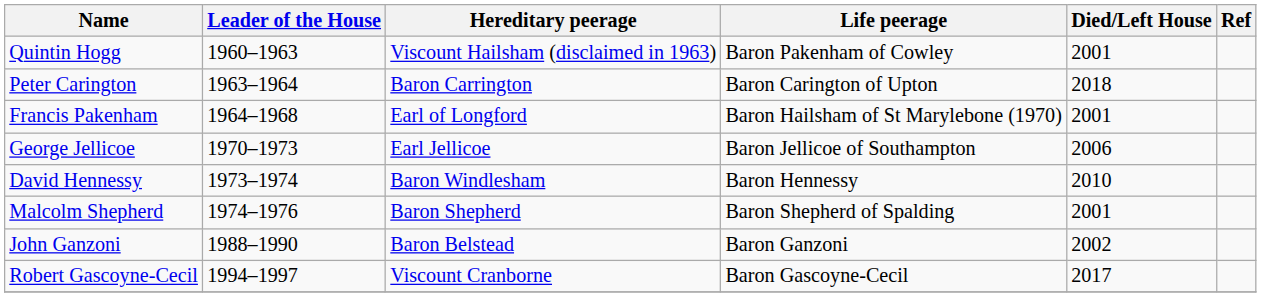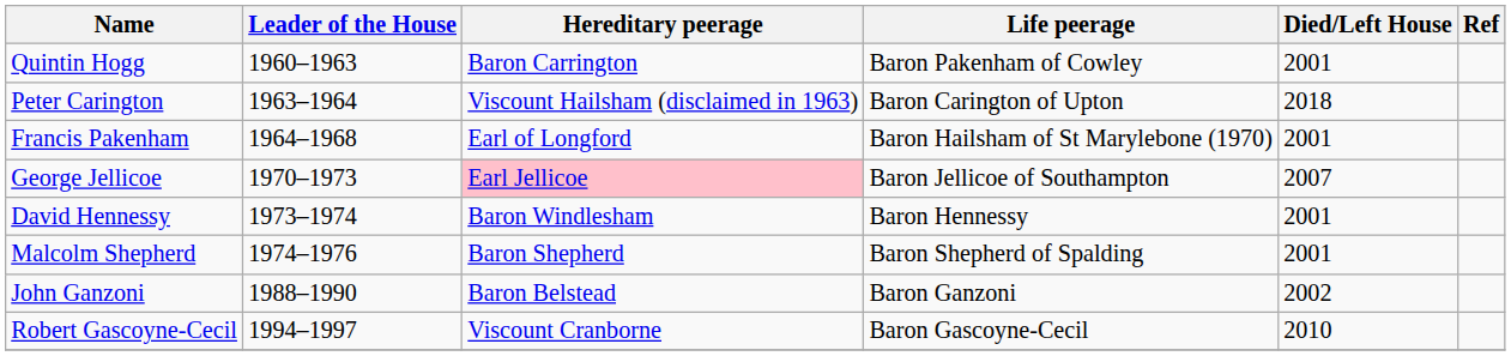Quintin Hogg | Hereditary peerage: Viscount Hailsham (disclaimed in 1963) -> Baron Carrington
Peter Carington | Hereditary peerage: Baron Carrington -> Viscount Hailsham (disclaimed in 1963)
George Jellicoe | Hereditary peerage: no background -> pink background
George Jellicoe | Died/Left House: 2006 -> 2007
David Hennessy | Died/Left House: 2010 -> 2001
Robert Gascoyne-Cecil | Died/Left House: 2017 -> 2010
